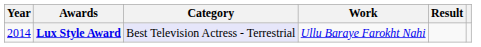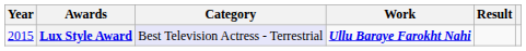Lux Style Award | Year: 2014 -> 2015
Lux Style Award | Work: normal -> bold
